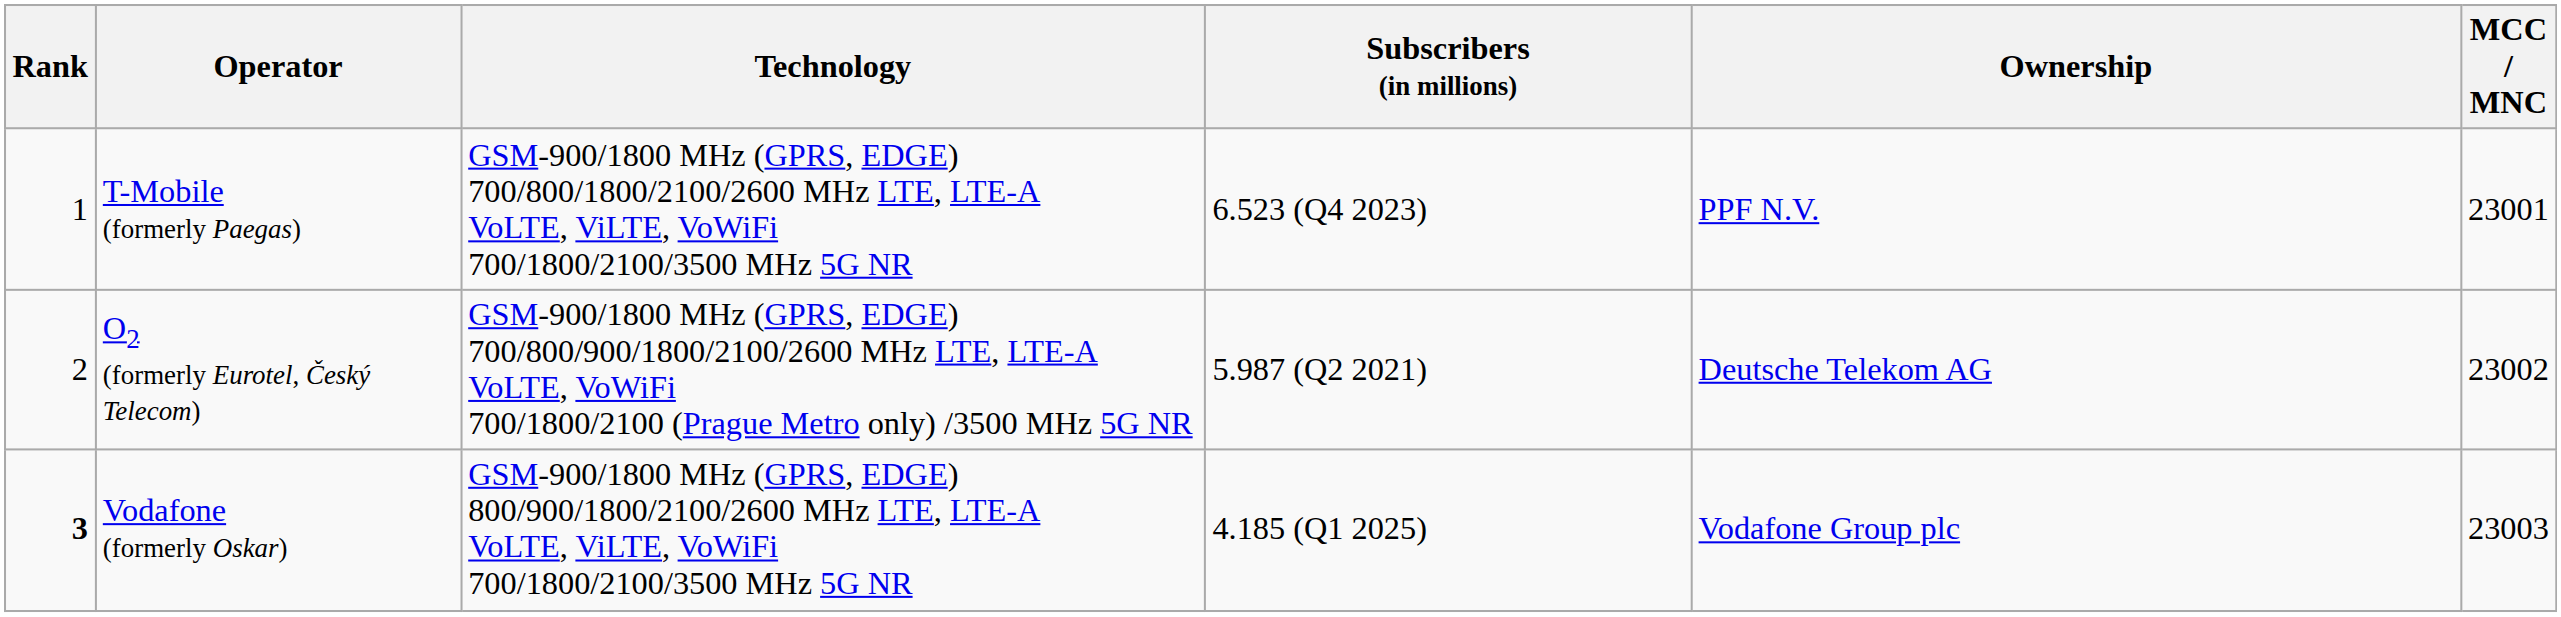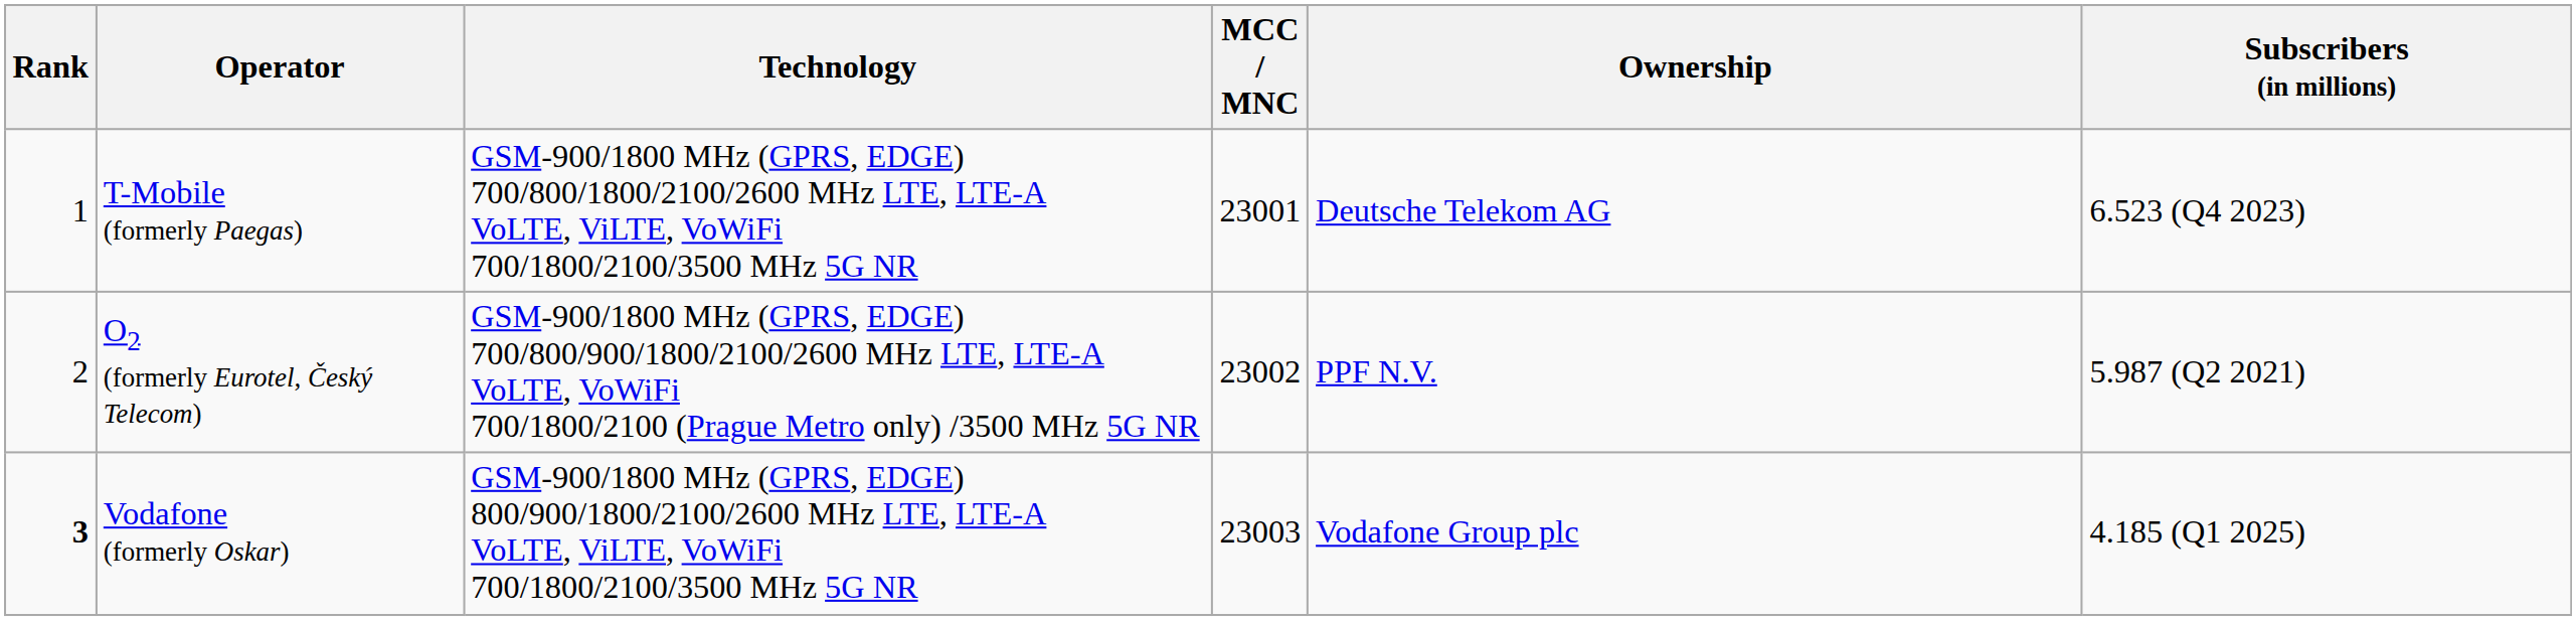columns swapped: Subscribers (in millions) <-> MCC / MNC
T-Mobile (formerly Paegas) | Ownership: PPF N.V. -> Deutsche Telekom AG
O2 (formerly Eurotel, Český Telecom) | Ownership: Deutsche Telekom AG -> PPF N.V.
